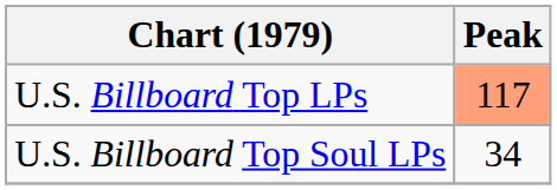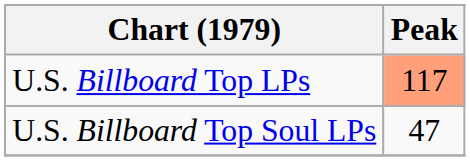U.S. Billboard Top Soul LPs | Peak: 34 -> 47
